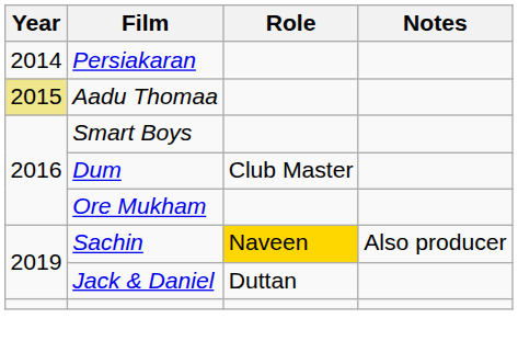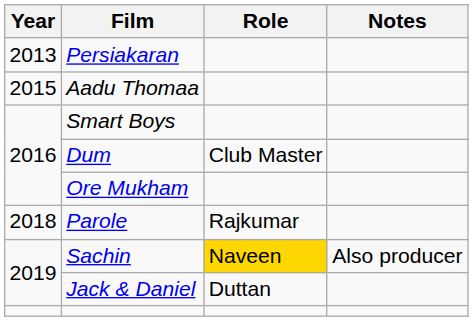Persiakaran | Year: 2014 -> 2013
Aadu Thomaa | Year: khaki background -> no background
+ row: 2018 | Parole | Rajkumar
